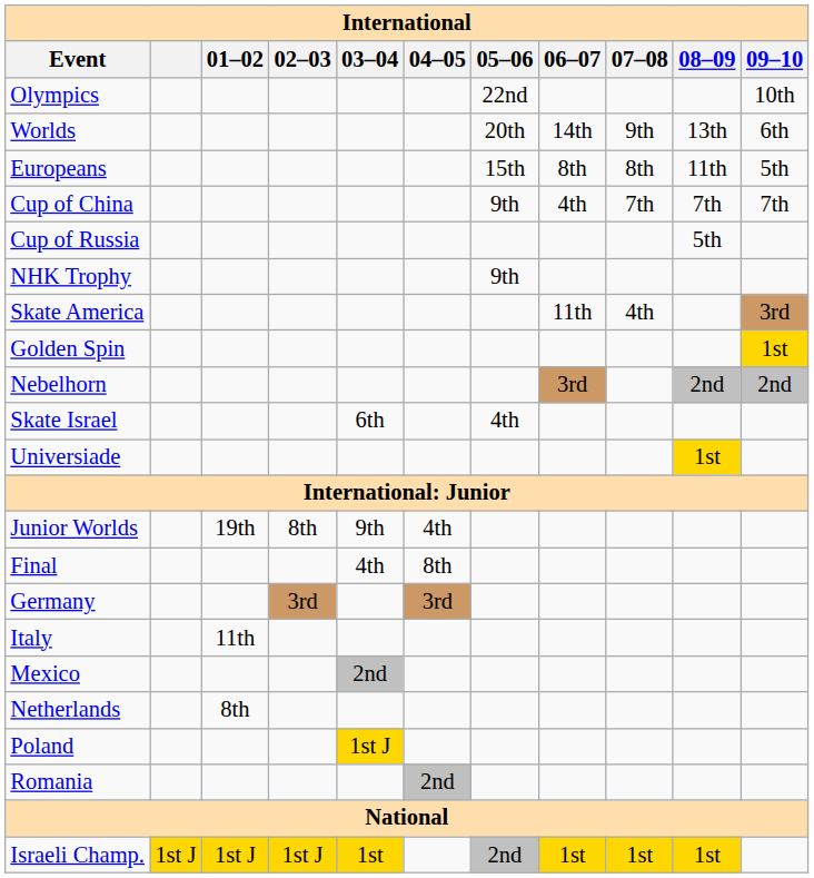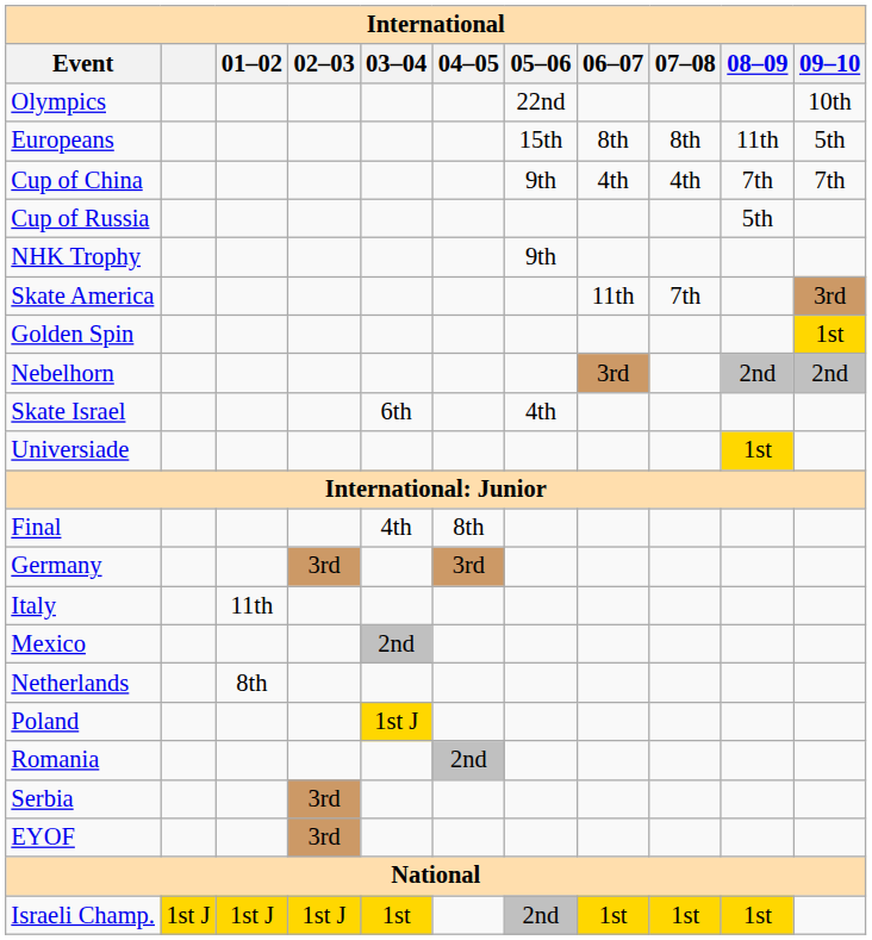- row: Worlds | 20th | 14th | 9th | 13th | 6th
Cup of China | 07–08: 7th -> 4th
Skate America | 07–08: 4th -> 7th
- row: Junior Worlds | 19th | 8th | 9th | 4th
+ row: Serbia | 3rd
+ row: EYOF | 3rd
